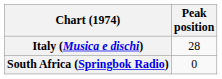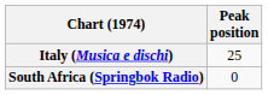Italy (Musica e dischi) | Peak position: 28 -> 25
